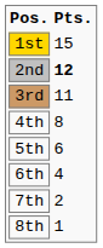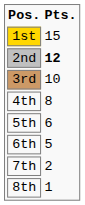3rd | Pts.: 11 -> 10
6th | Pts.: 4 -> 5
